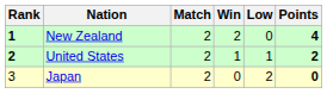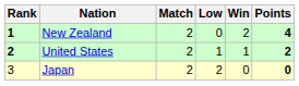columns swapped: Win <-> Low
